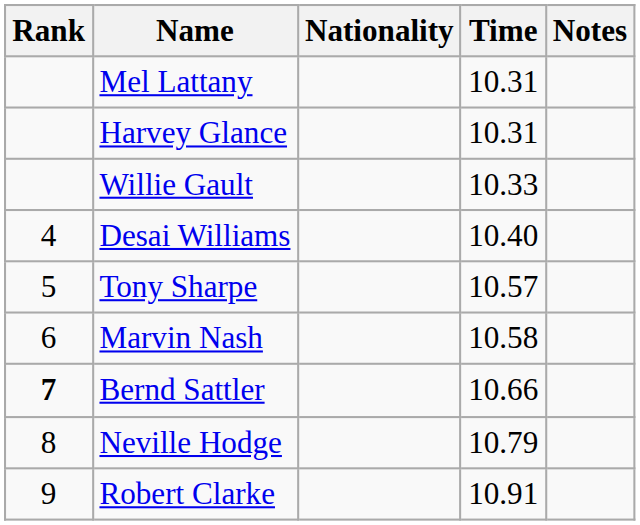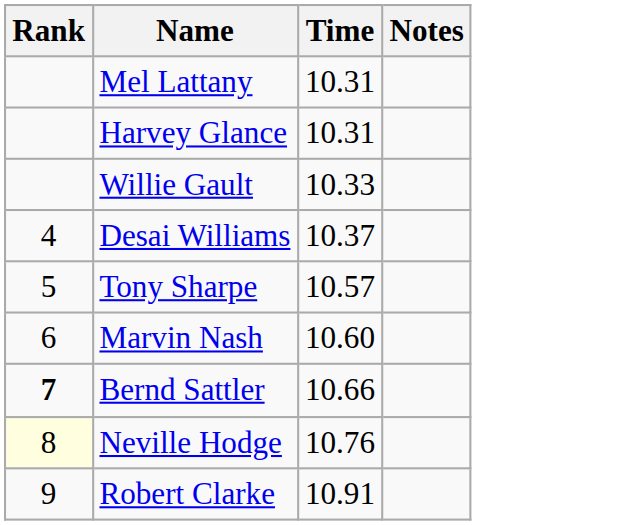- column: Nationality
Desai Williams | Time: 10.40 -> 10.37
Marvin Nash | Time: 10.58 -> 10.60
Neville Hodge | Rank: no background -> lightyellow background
Neville Hodge | Time: 10.79 -> 10.76
